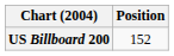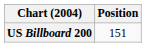US Billboard 200 | Position: 152 -> 151
